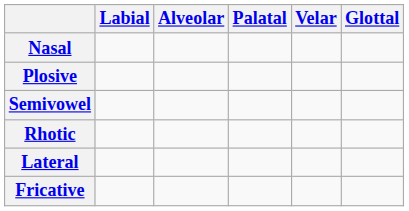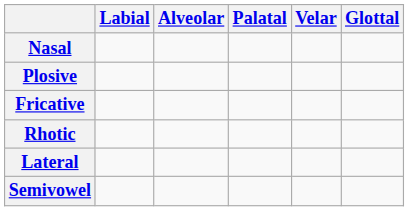rows swapped: Fricative <-> Semivowel
